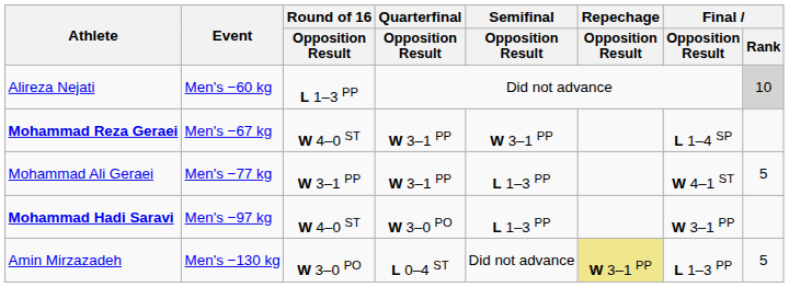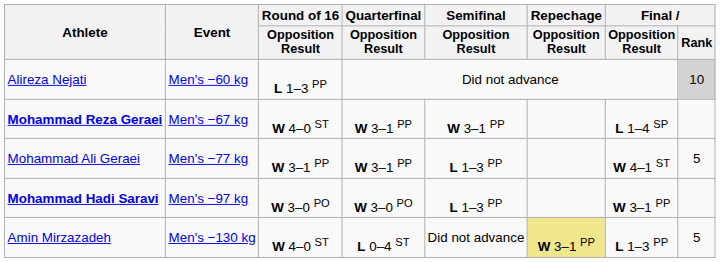Mohammad Hadi Saravi | Round of 16 / Opposition Result: W 4–0 ST -> W 3–0 PO
Amin Mirzazadeh | Round of 16 / Opposition Result: W 3–0 PO -> W 4–0 ST
